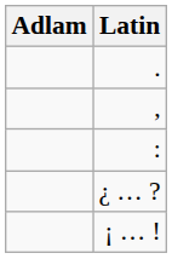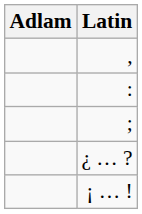- row: .
+ row: ;
